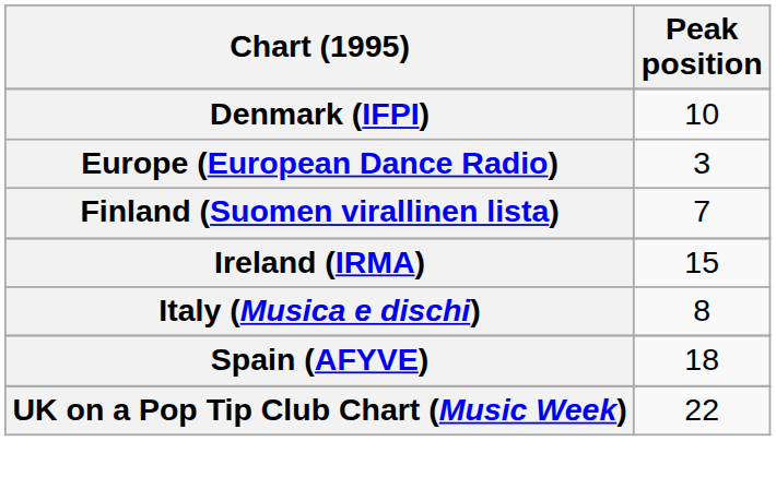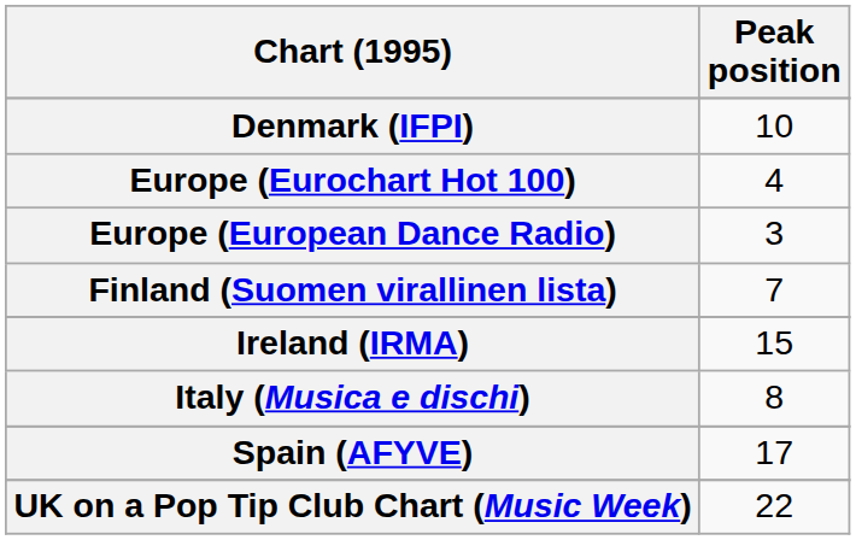+ row: Europe (Eurochart Hot 100) | 4
Spain (AFYVE) | Peak position: 18 -> 17
